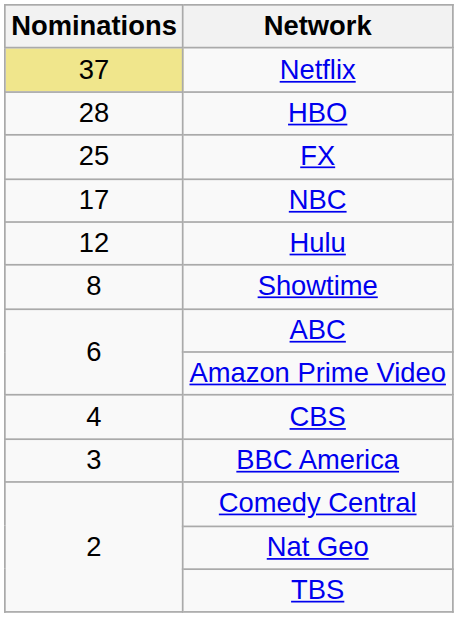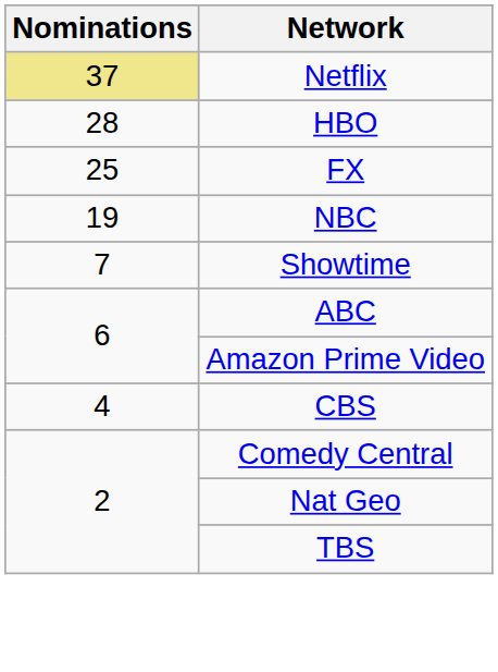NBC | Nominations: 17 -> 19
- row: 12 | Hulu
Showtime | Nominations: 8 -> 7
- row: 3 | BBC America
